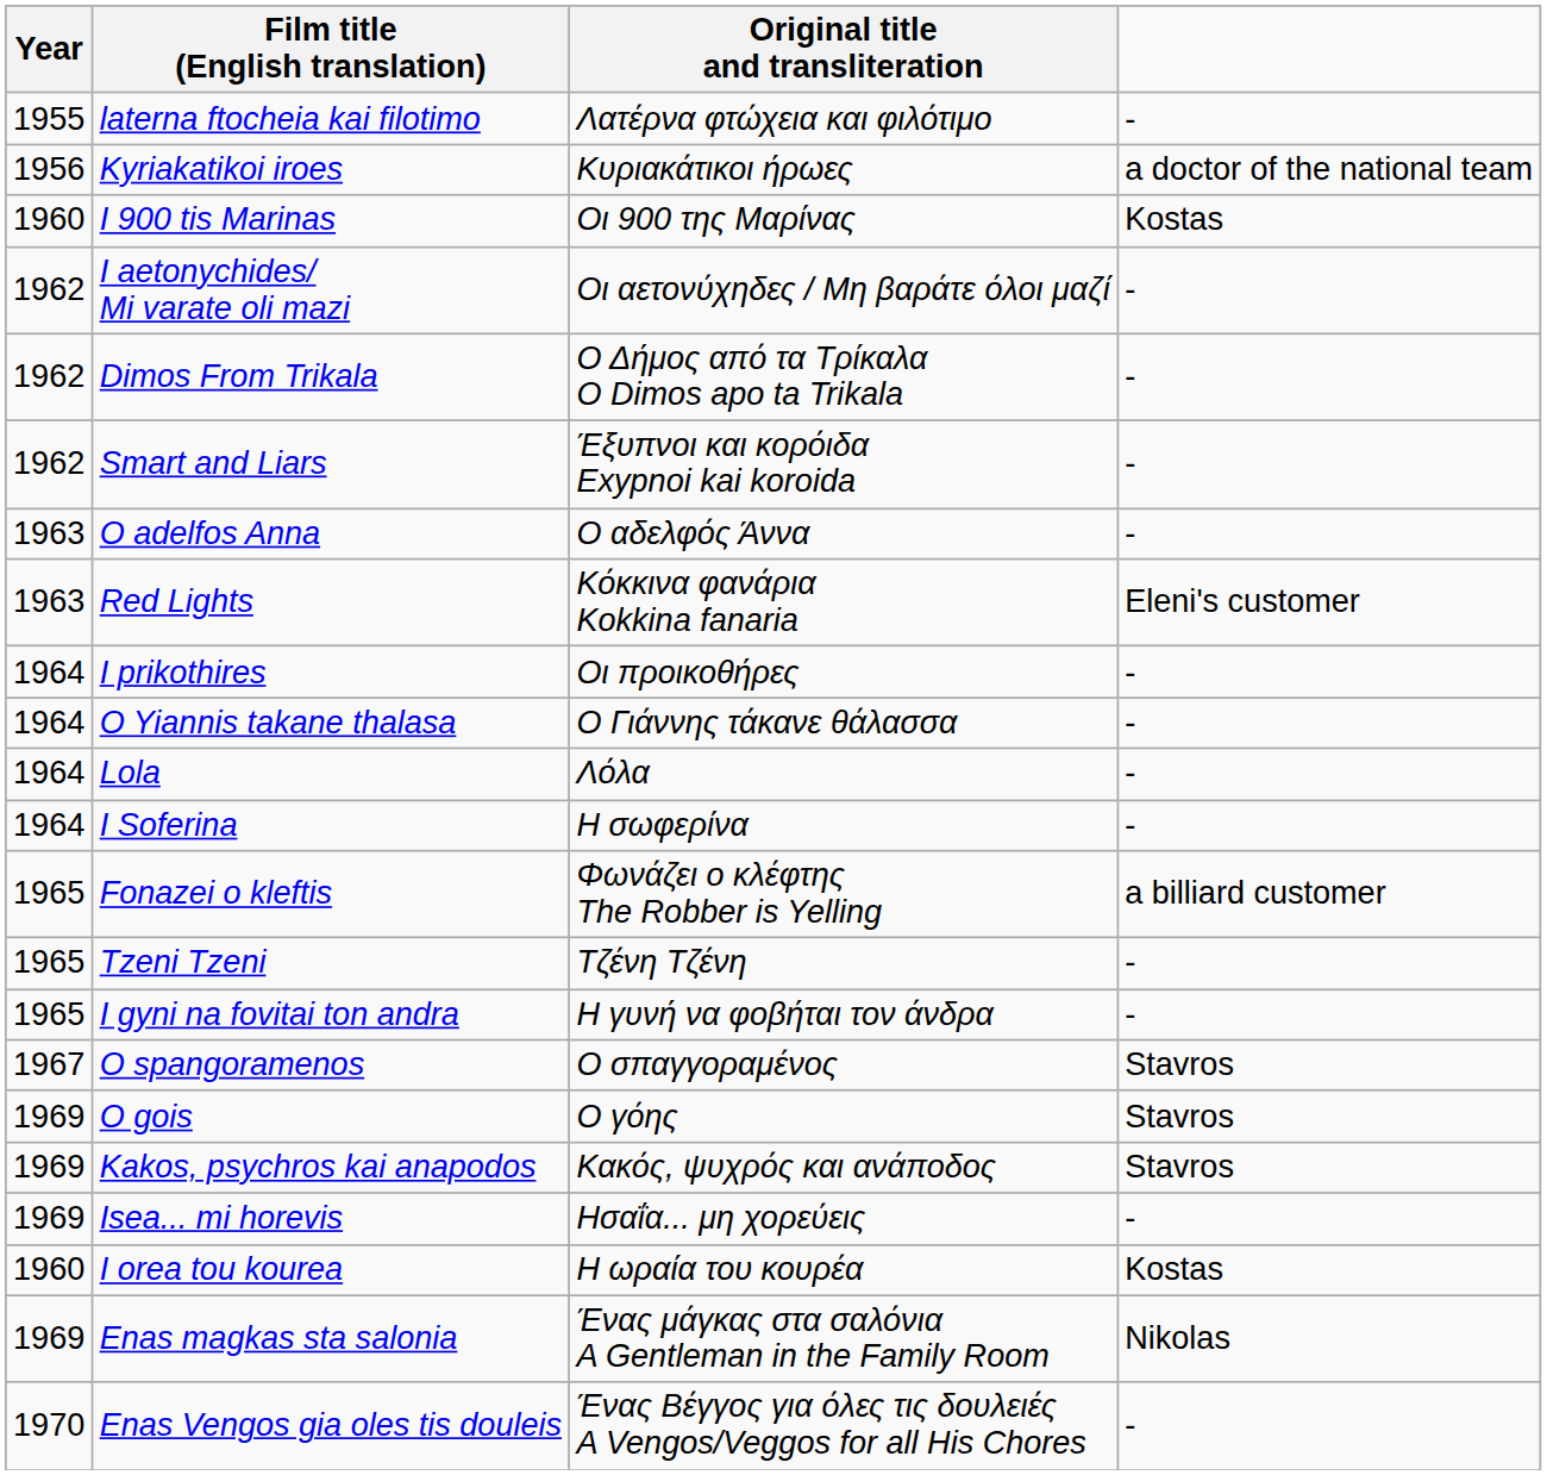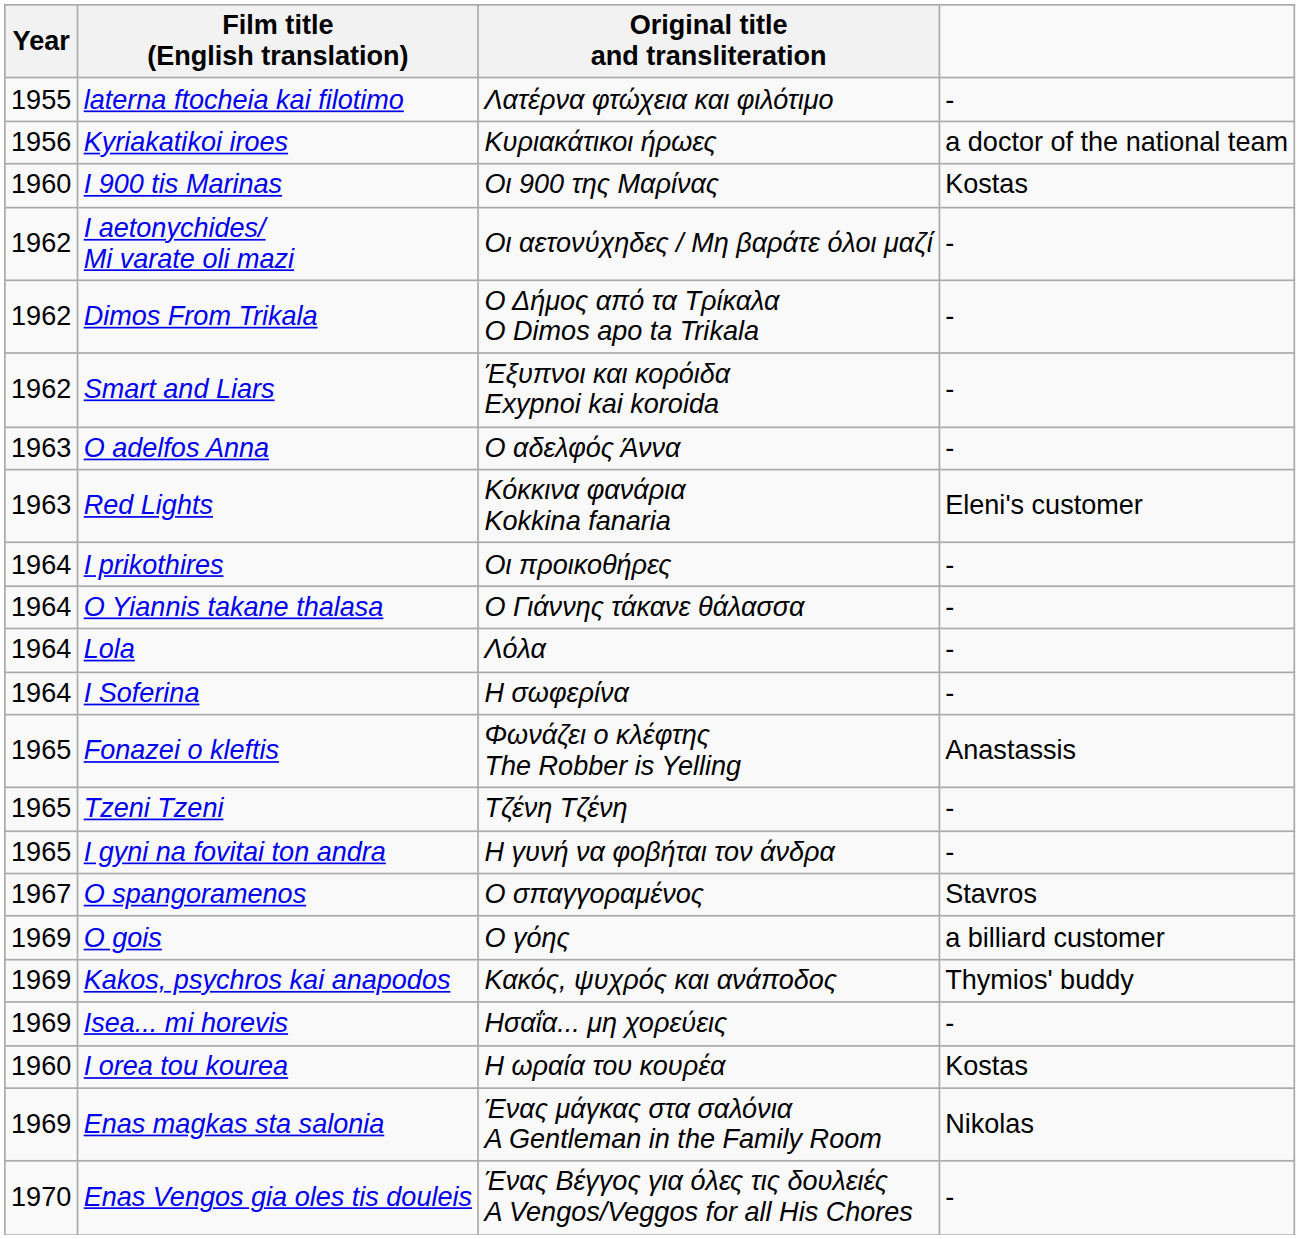Fonazei o kleftis | column 4: a billiard customer -> Anastassis
O gois | column 4: Stavros -> a billiard customer
Kakos, psychros kai anapodos | column 4: Stavros -> Thymios' buddy
